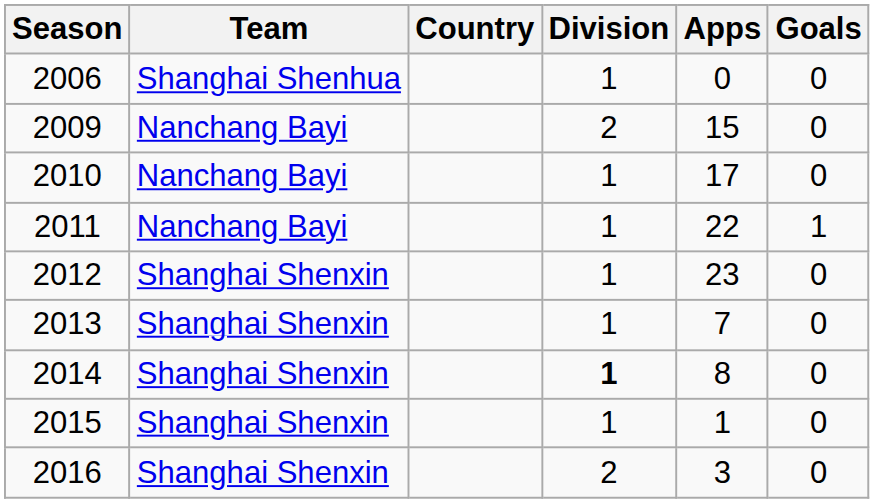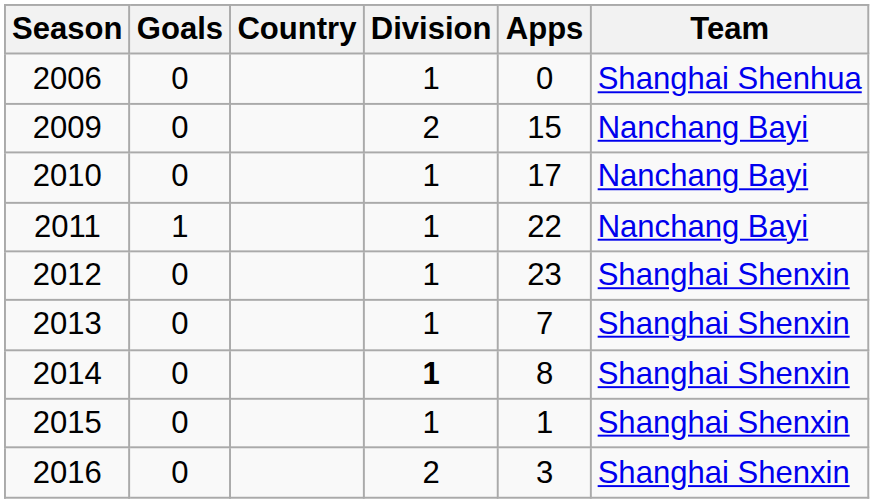columns swapped: Team <-> Goals
